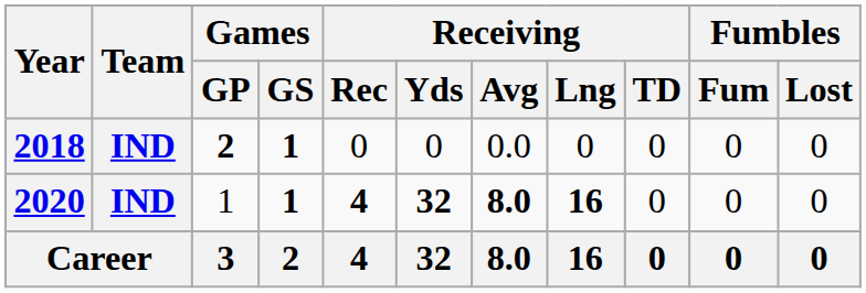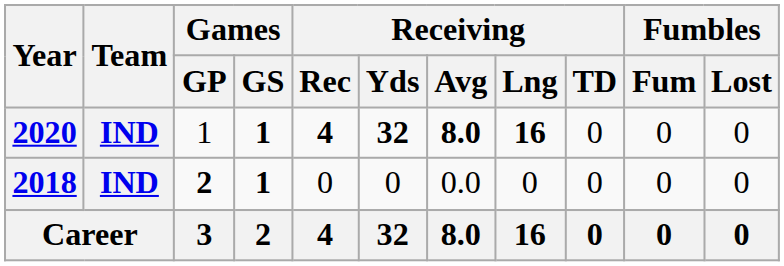rows swapped: 2018 <-> 2020
